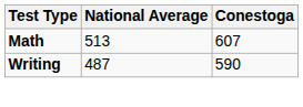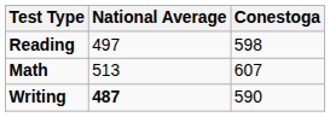+ row: Reading | 497 | 598
Writing | National Average: normal -> bold
